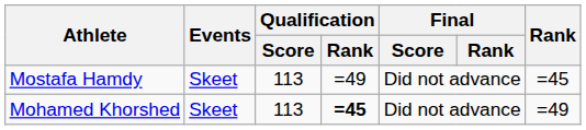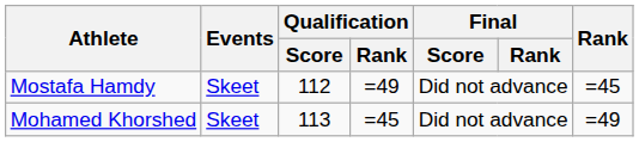Mostafa Hamdy | Qualification / Score: 113 -> 112
Mohamed Khorshed | Qualification / Rank: bold -> normal
